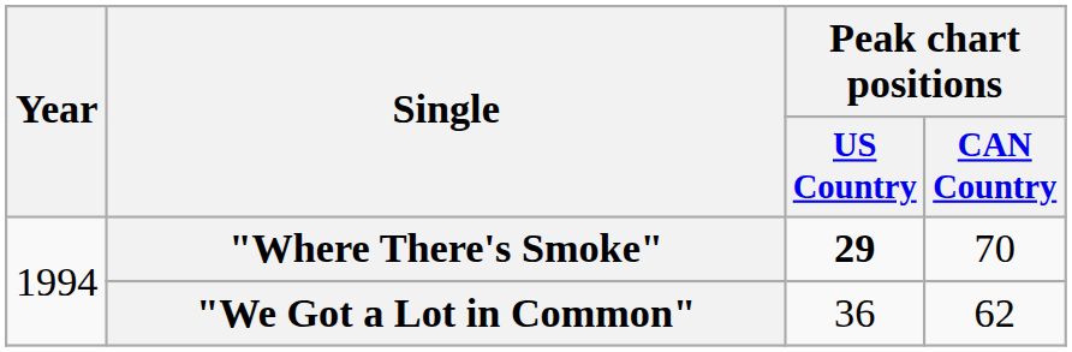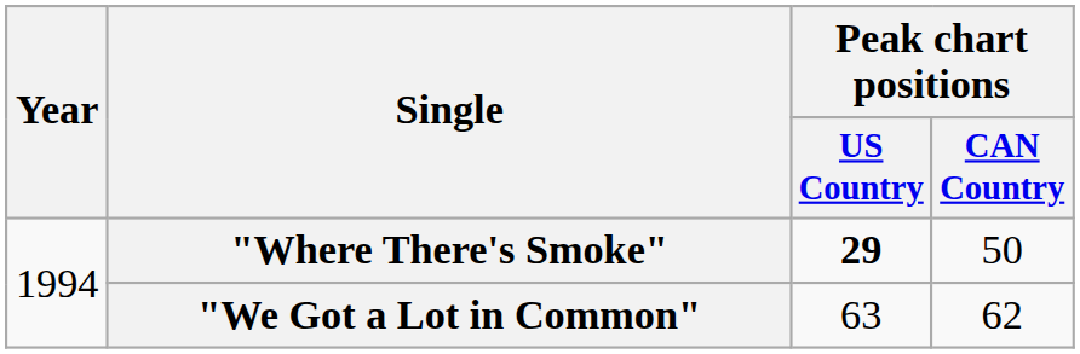"Where There's Smoke" | Peak chart positions / CAN Country: 70 -> 50
"We Got a Lot in Common" | Peak chart positions / US Country: 36 -> 63
